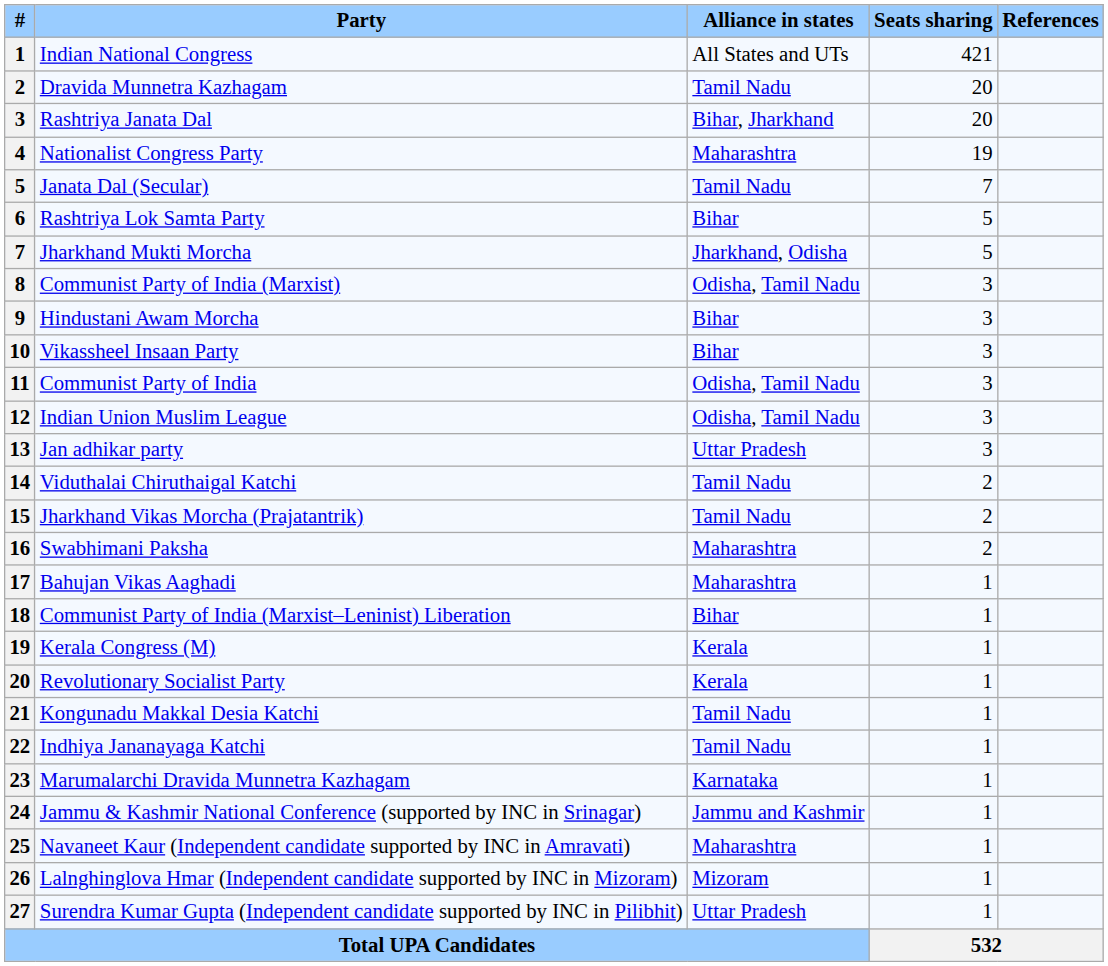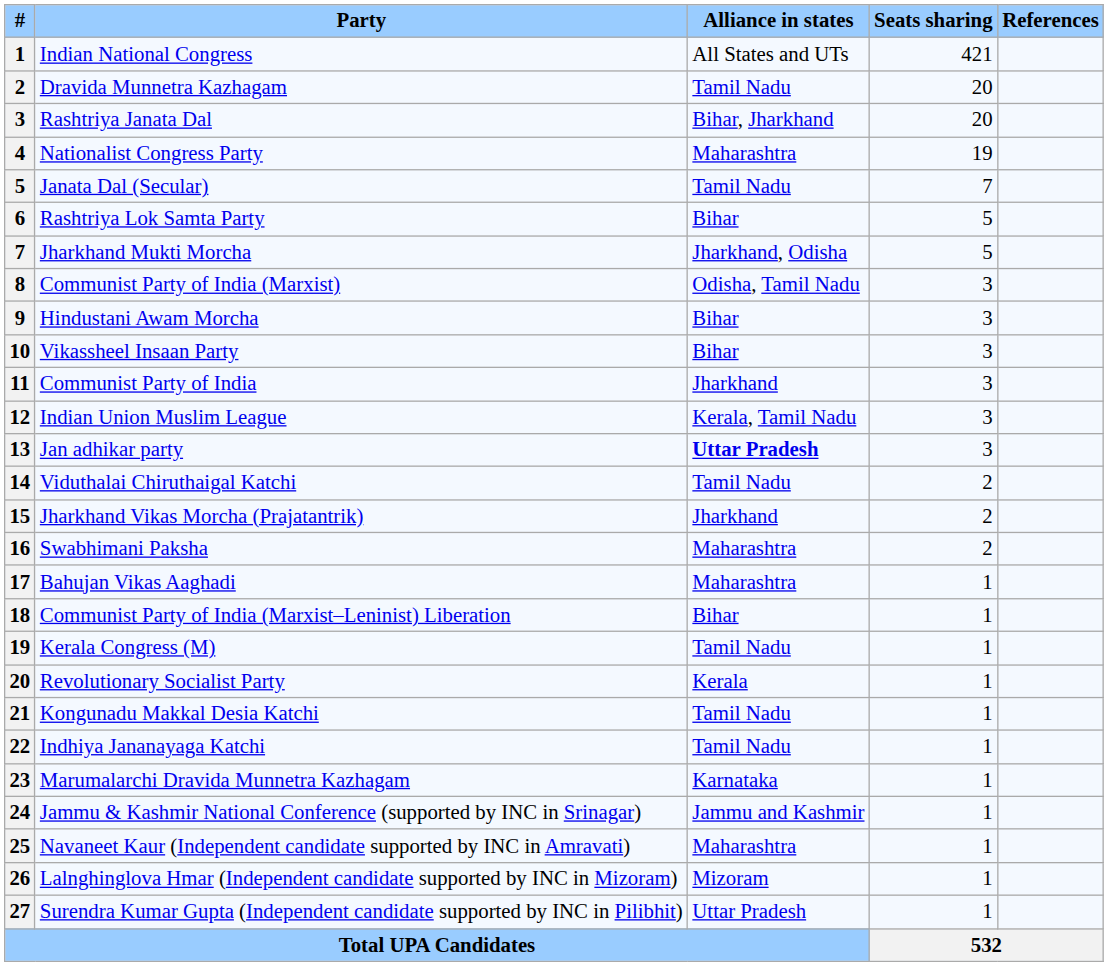Communist Party of India | Alliance in states: Odisha, Tamil Nadu -> Jharkhand
Indian Union Muslim League | Alliance in states: Odisha, Tamil Nadu -> Kerala, Tamil Nadu
Jan adhikar party | Alliance in states: normal -> bold
Jharkhand Vikas Morcha (Prajatantrik) | Alliance in states: Tamil Nadu -> Jharkhand
Kerala Congress (M) | Alliance in states: Kerala -> Tamil Nadu
